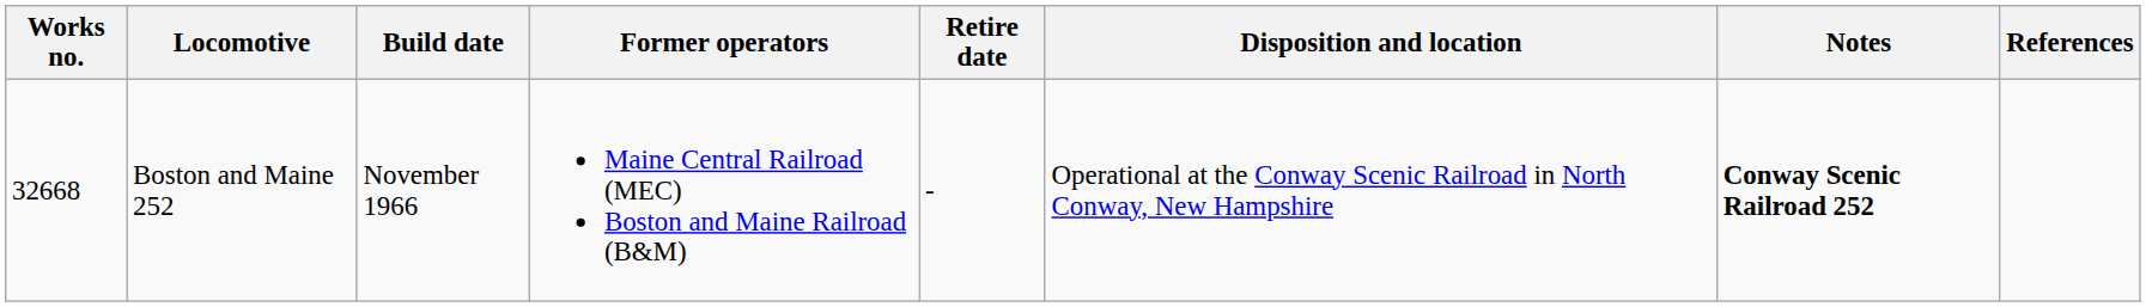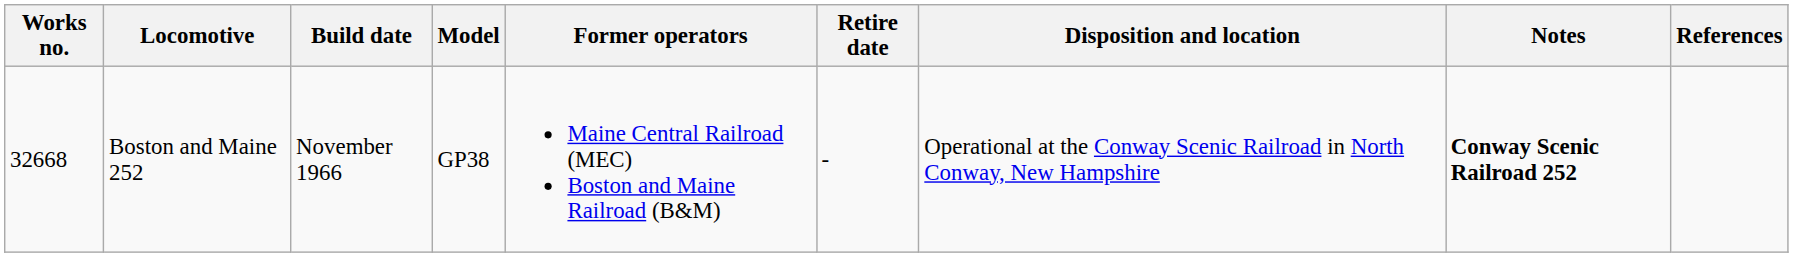+ column: Model | GP38
